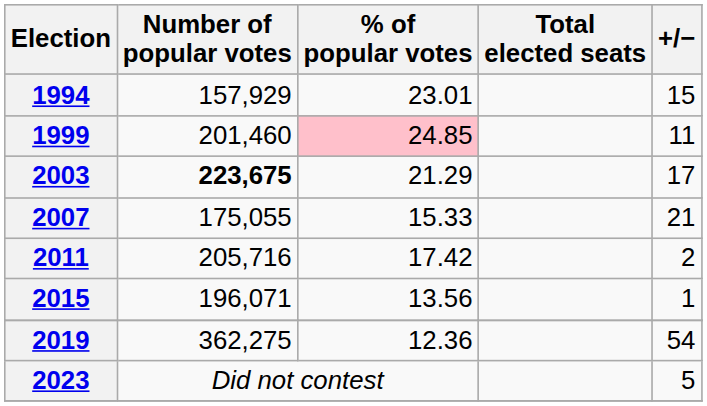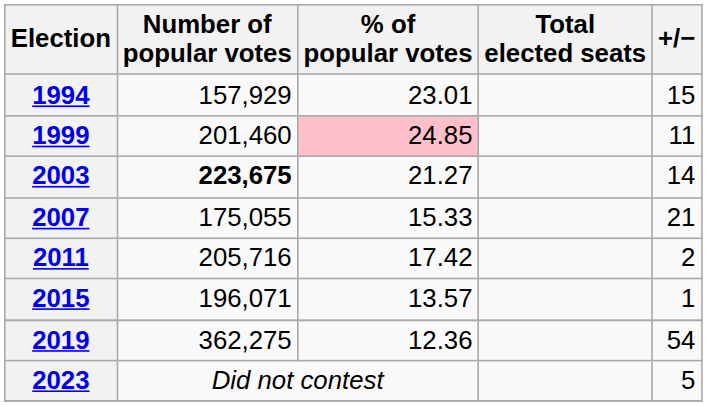2003 | % of popular votes: 21.29 -> 21.27
2003 | +/−: 17 -> 14
2015 | % of popular votes: 13.56 -> 13.57
